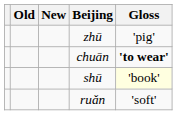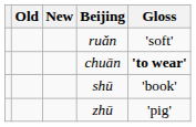rows swapped: zhū <-> ruǎn
shū | Gloss: lightyellow background -> no background
